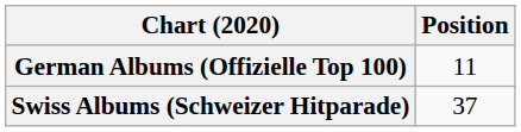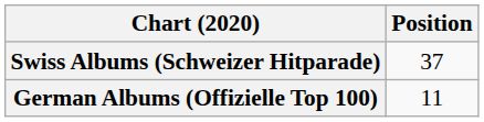rows swapped: German Albums (Offizielle Top 100) <-> Swiss Albums (Schweizer Hitparade)
